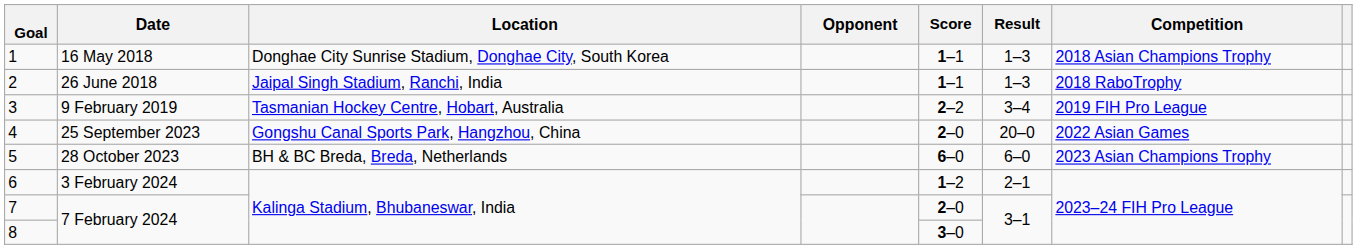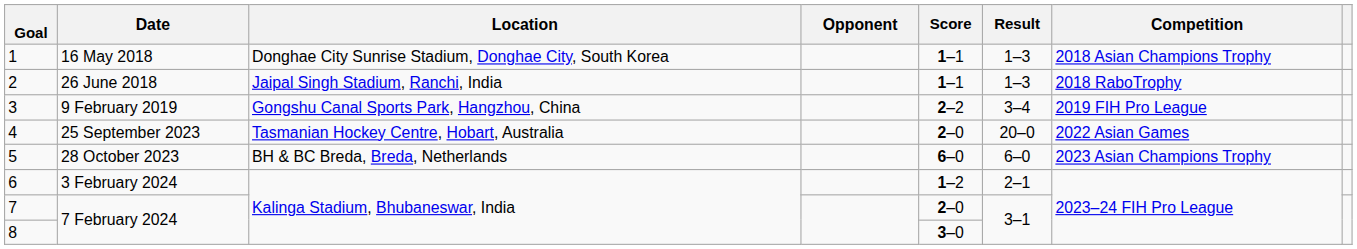3 | Location: Tasmanian Hockey Centre, Hobart, Australia -> Gongshu Canal Sports Park, Hangzhou, China
4 | Location: Gongshu Canal Sports Park, Hangzhou, China -> Tasmanian Hockey Centre, Hobart, Australia
